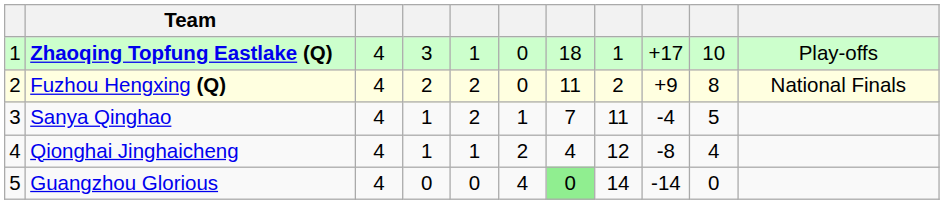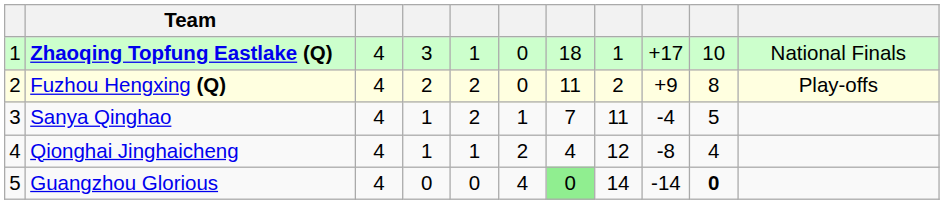Zhaoqing Topfung Eastlake (Q) | column 11: Play-offs -> National Finals
Fuzhou Hengxing (Q) | column 11: National Finals -> Play-offs
Guangzhou Glorious | column 10: normal -> bold
